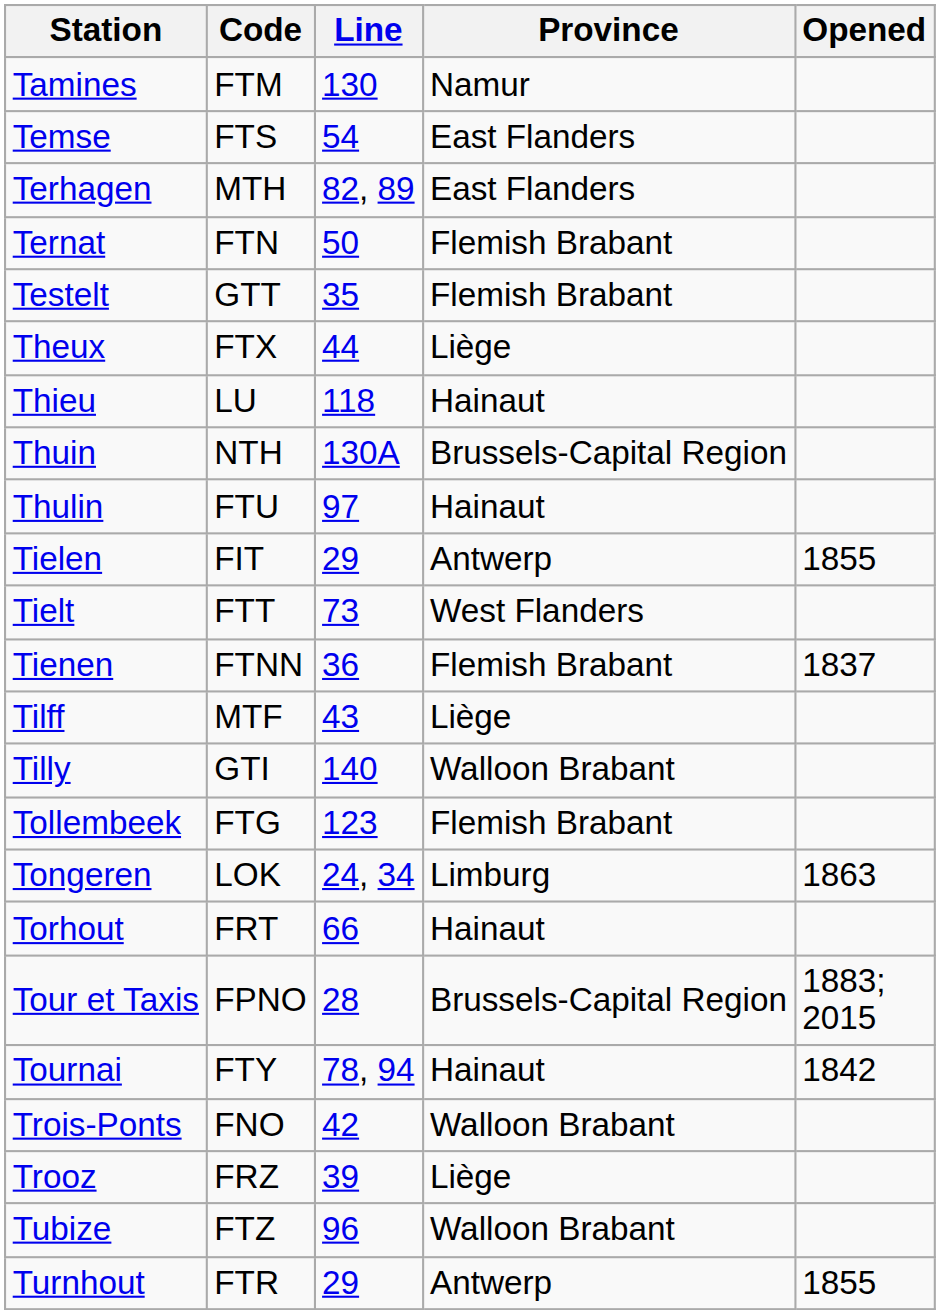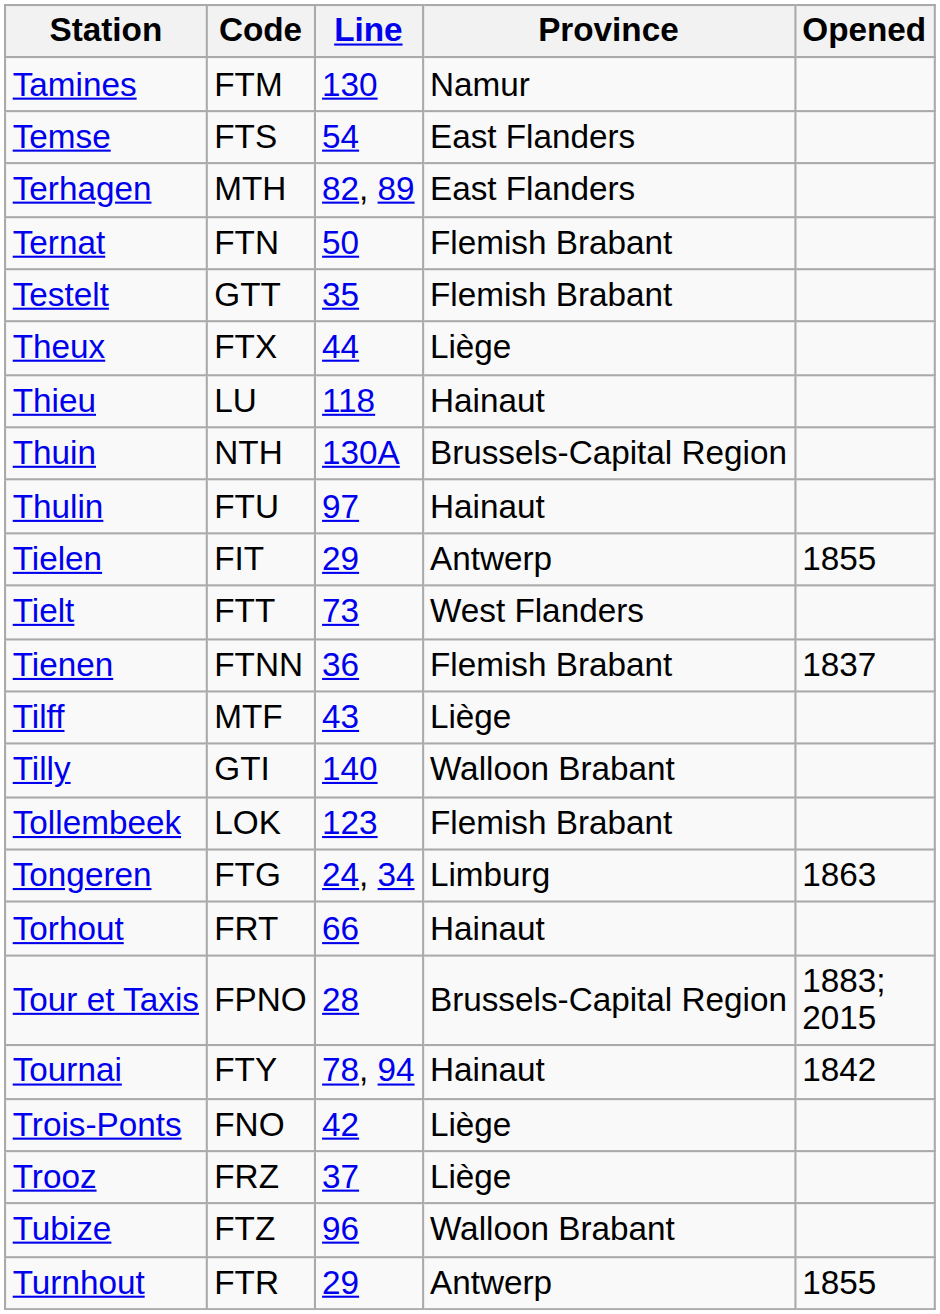Tollembeek | Code: FTG -> LOK
Tongeren | Code: LOK -> FTG
Trois-Ponts | Province: Walloon Brabant -> Liège
Trooz | Line: 39 -> 37
